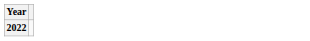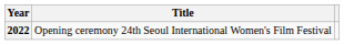+ column: Title | Opening ceremony 24th Seoul International Women's Film Festival
